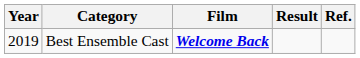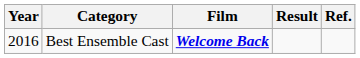Best Ensemble Cast | Year: 2019 -> 2016
